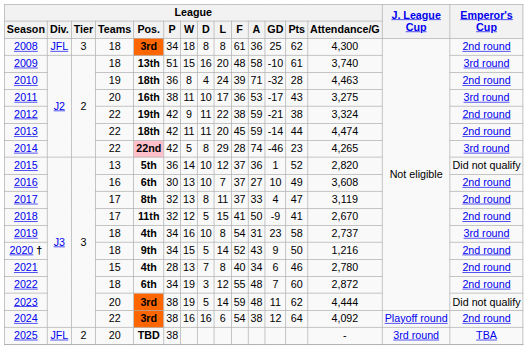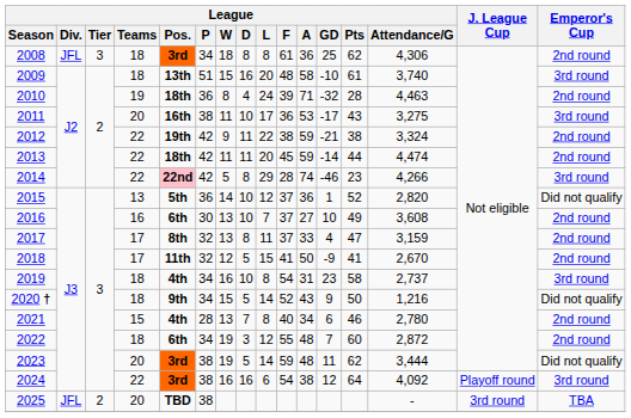2008 | League / Attendance/G: 4,300 -> 4,306
2014 | League / Attendance/G: 4,265 -> 4,266
2017 | League / Attendance/G: 3,119 -> 3,159
2020 † | Emperor's Cup: 2nd round -> Did not qualify
2023 | League / Attendance/G: 4,444 -> 3,444
2024 | Emperor's Cup: 2nd round -> 3rd round
